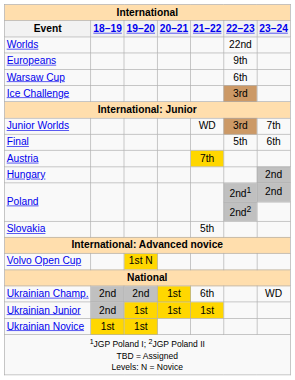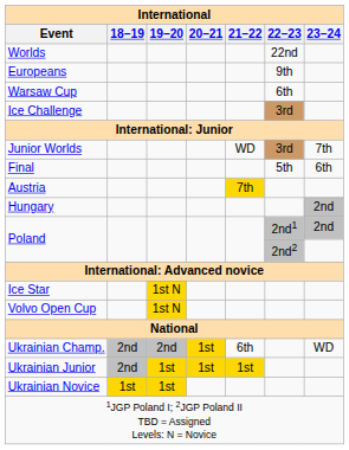- row: Slovakia | 5th
+ row: Ice Star | 1st N
